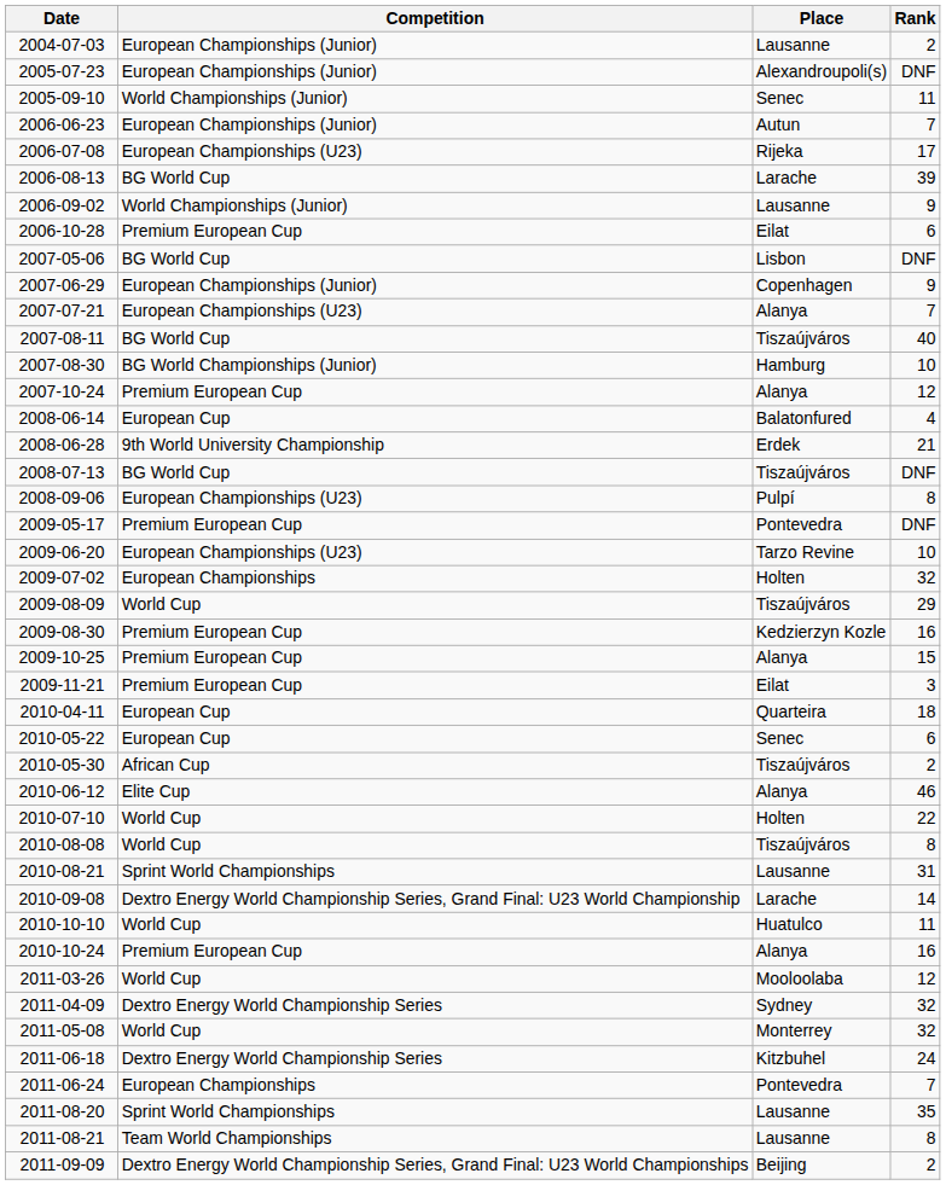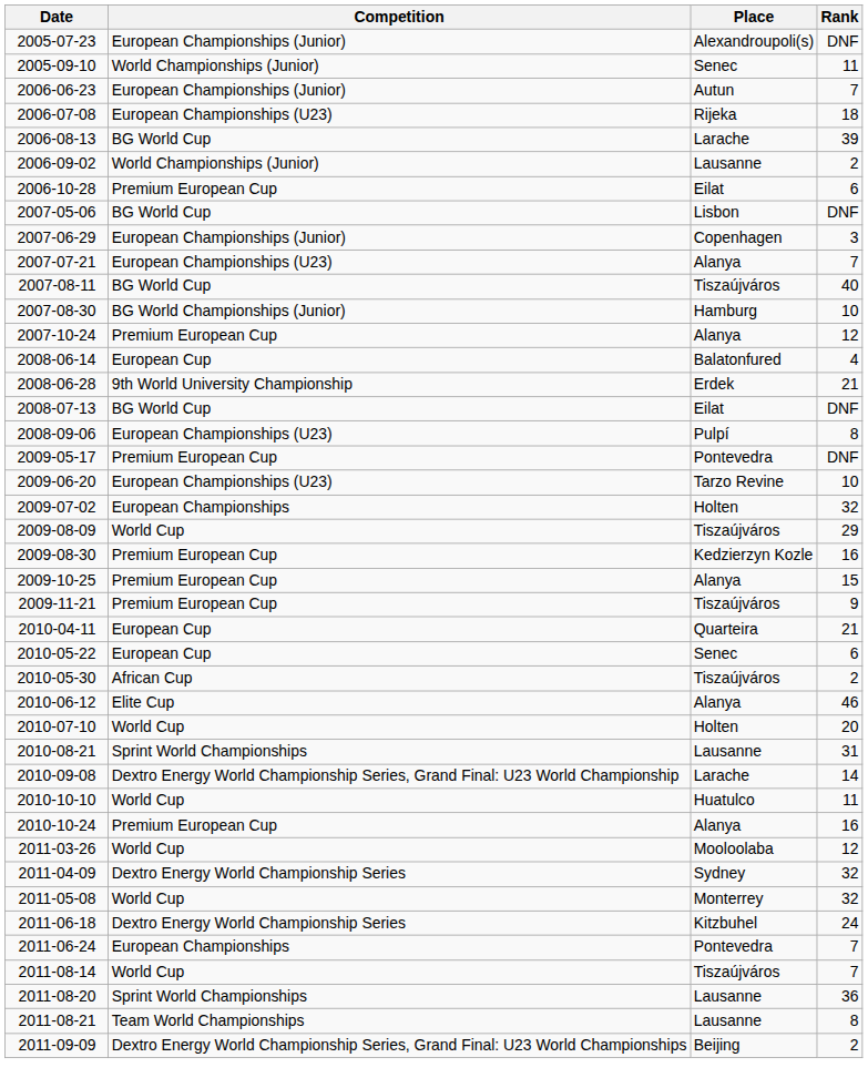- row: 2004-07-03 | European Championships (Junior) | Lausanne | 2
2006-07-08 | Rank: 17 -> 18
2006-09-02 | Rank: 9 -> 2
2007-06-29 | Rank: 9 -> 3
2008-07-13 | Place: Tiszaújváros -> Eilat
2009-11-21 | Place: Eilat -> Tiszaújváros
2009-11-21 | Rank: 3 -> 9
2010-04-11 | Rank: 18 -> 21
2010-07-10 | Rank: 22 -> 20
- row: 2010-08-08 | World Cup | Tiszaújváros | 8
+ row: 2011-08-14 | World Cup | Tiszaújváros | 7
2011-08-20 | Rank: 35 -> 36
